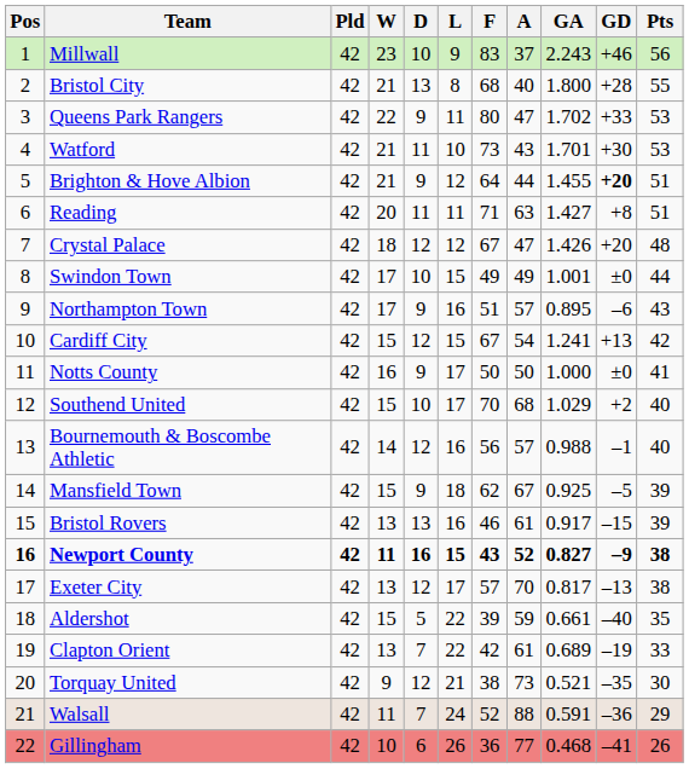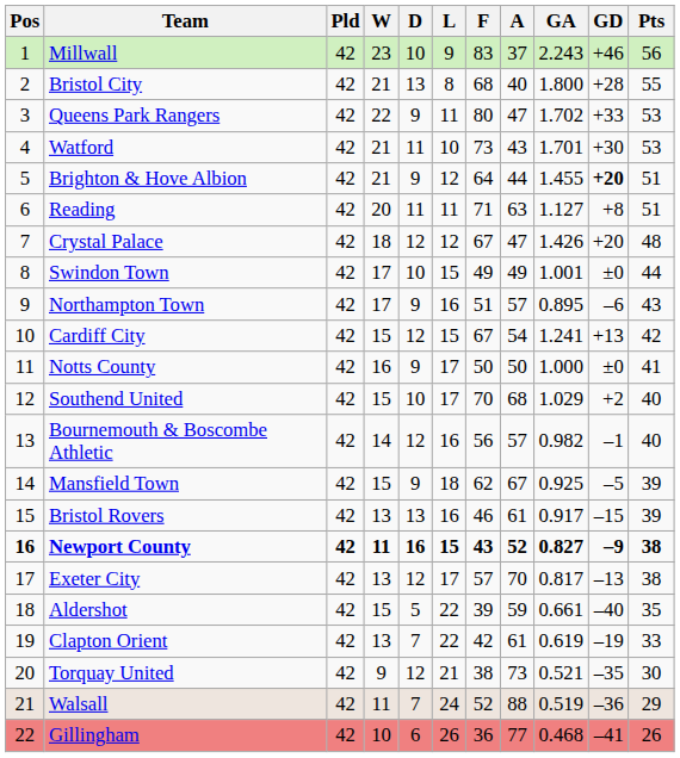Reading | GA: 1.427 -> 1.127
Bournemouth & Boscombe Athletic | GA: 0.988 -> 0.982
Clapton Orient | GA: 0.689 -> 0.619
Walsall | GA: 0.591 -> 0.519
